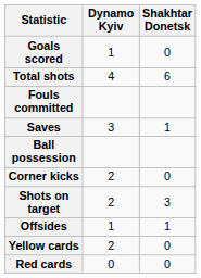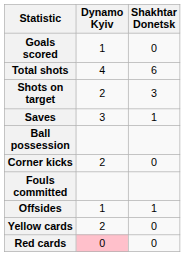rows swapped: Shots on target <-> Fouls committed
Red cards | Dynamo Kyiv: no background -> pink background
